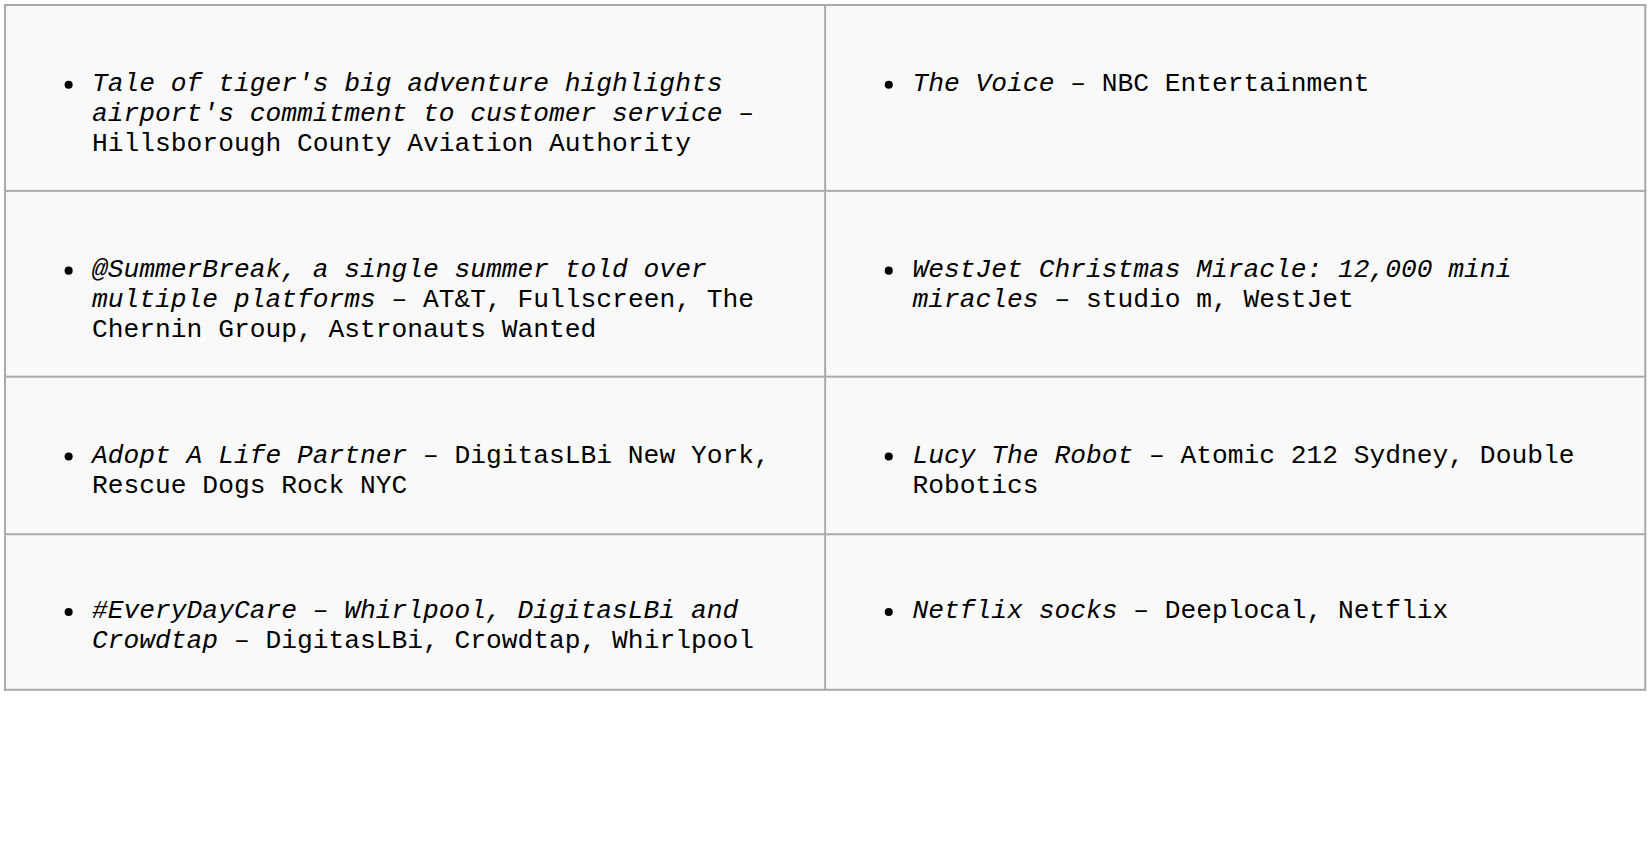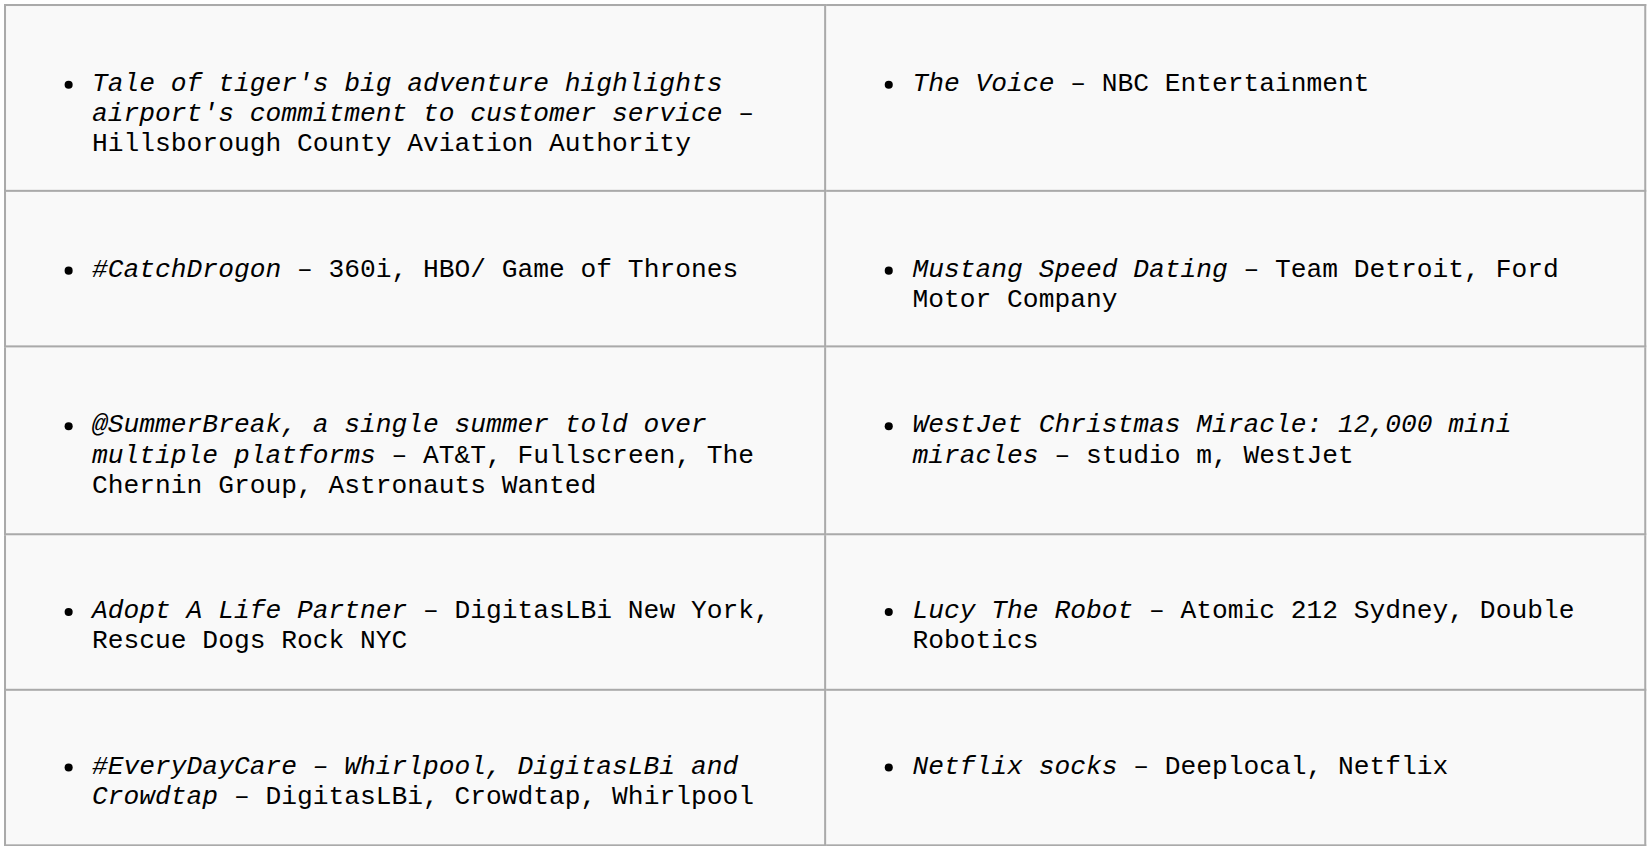+ row: #CatchDrogon – 360i, HBO/ Game of Thrones | Mustang Speed Dating – Team Detroit, Ford Motor Company
